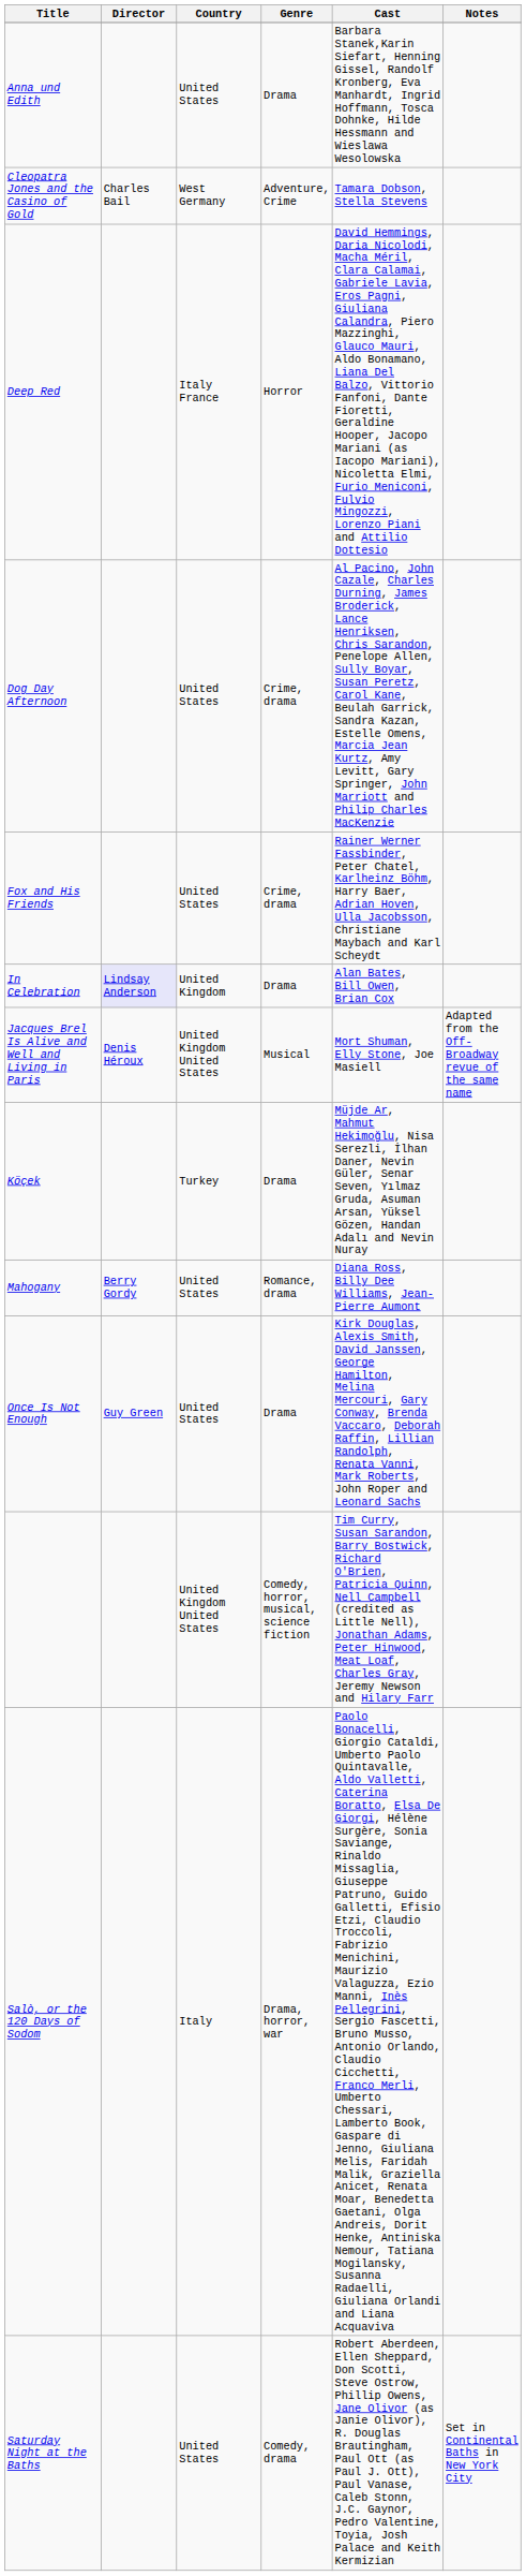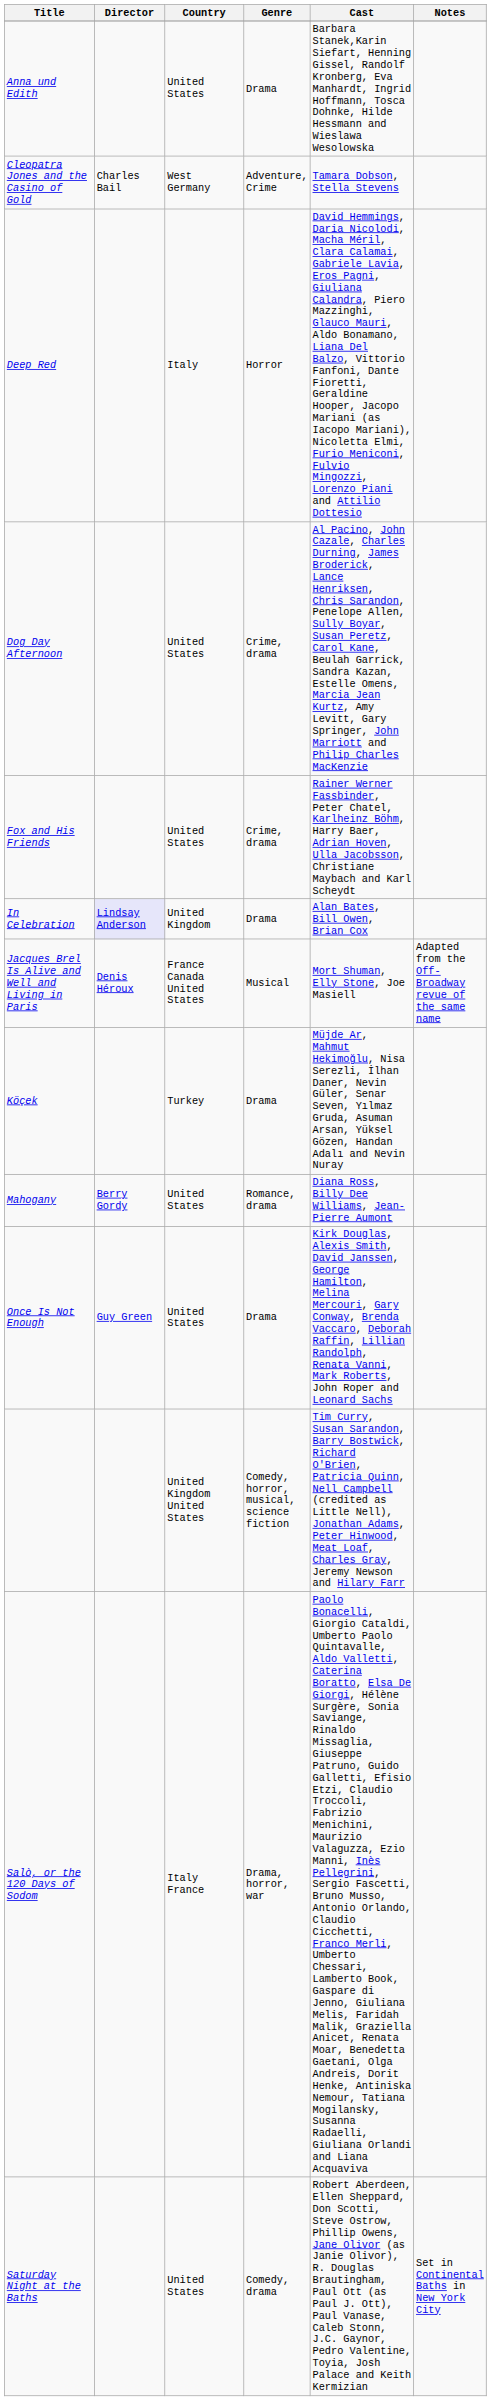Deep Red | Country: Italy France -> Italy
Jacques Brel Is Alive and Well and Living in Paris | Country: United Kingdom United States -> France Canada United States
Salò, or the 120 Days of Sodom | Country: Italy -> Italy France
